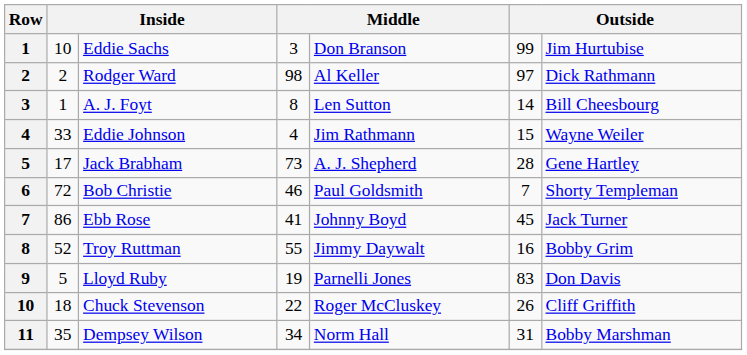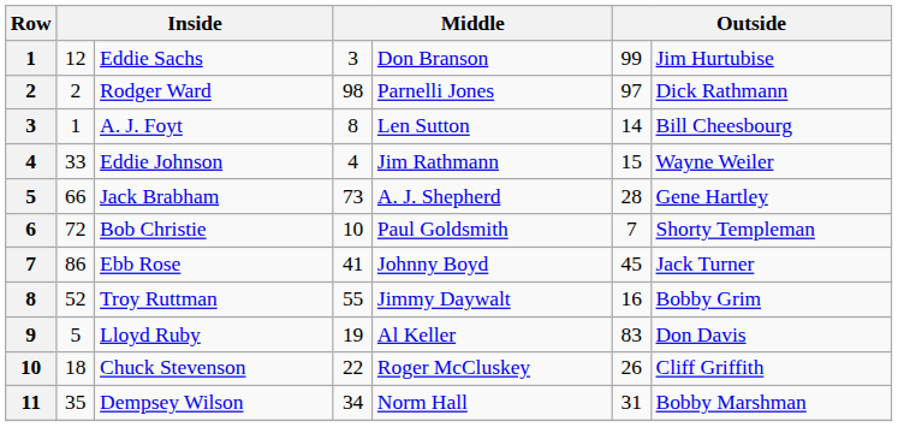Eddie Sachs | column 2: 10 -> 12
Rodger Ward | column 5: Al Keller -> Parnelli Jones
Jack Brabham | column 2: 17 -> 66
Bob Christie | column 4: 46 -> 10
Lloyd Ruby | column 5: Parnelli Jones -> Al Keller
